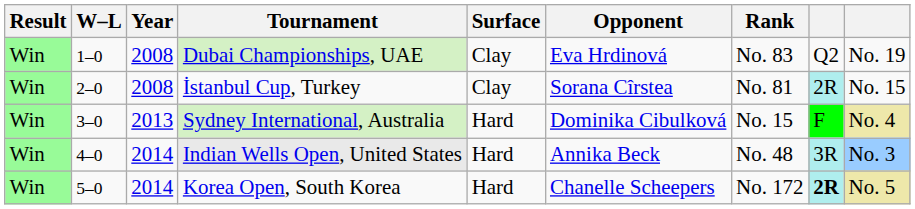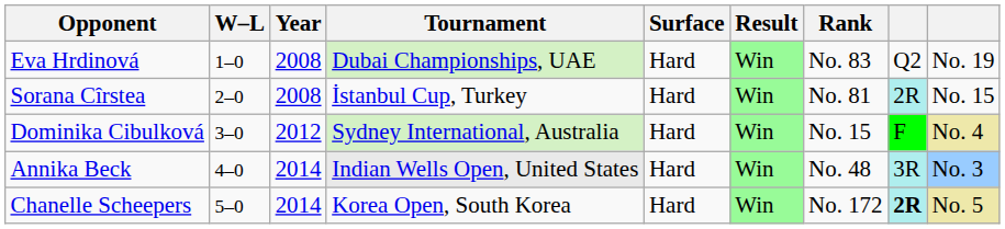columns swapped: Result <-> Opponent
Dubai Championships, UAE | Surface: Clay -> Hard
İstanbul Cup, Turkey | Surface: Clay -> Hard
Sydney International, Australia | Year: 2013 -> 2012
